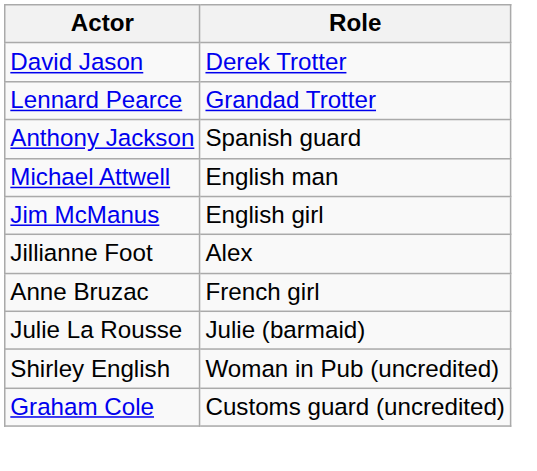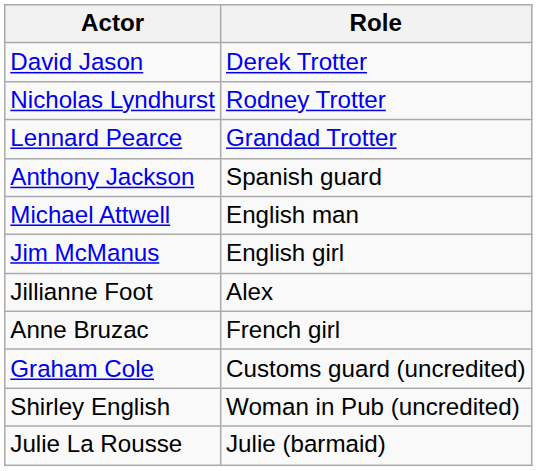+ row: Nicholas Lyndhurst | Rodney Trotter
rows swapped: Graham Cole <-> Julie La Rousse
